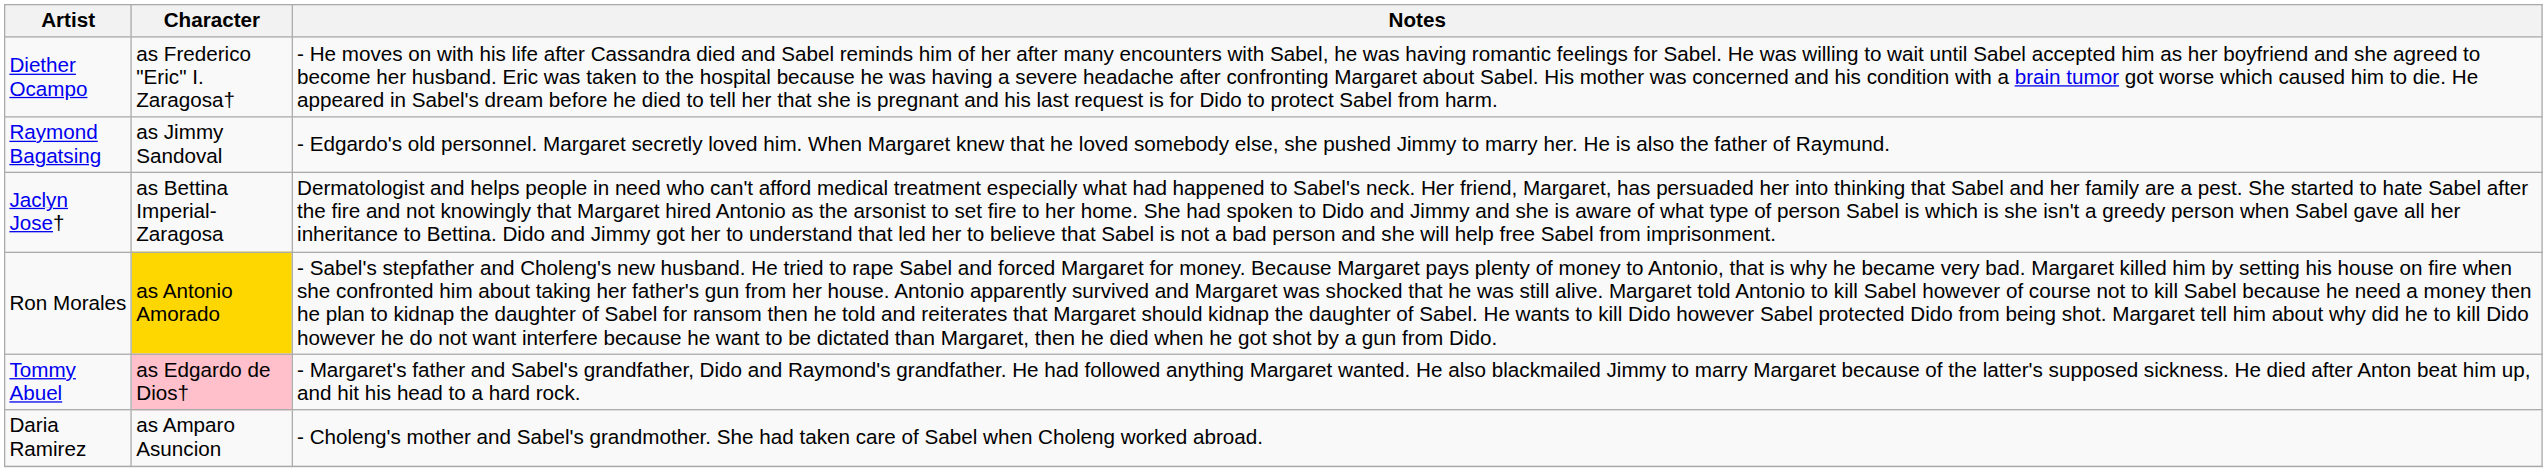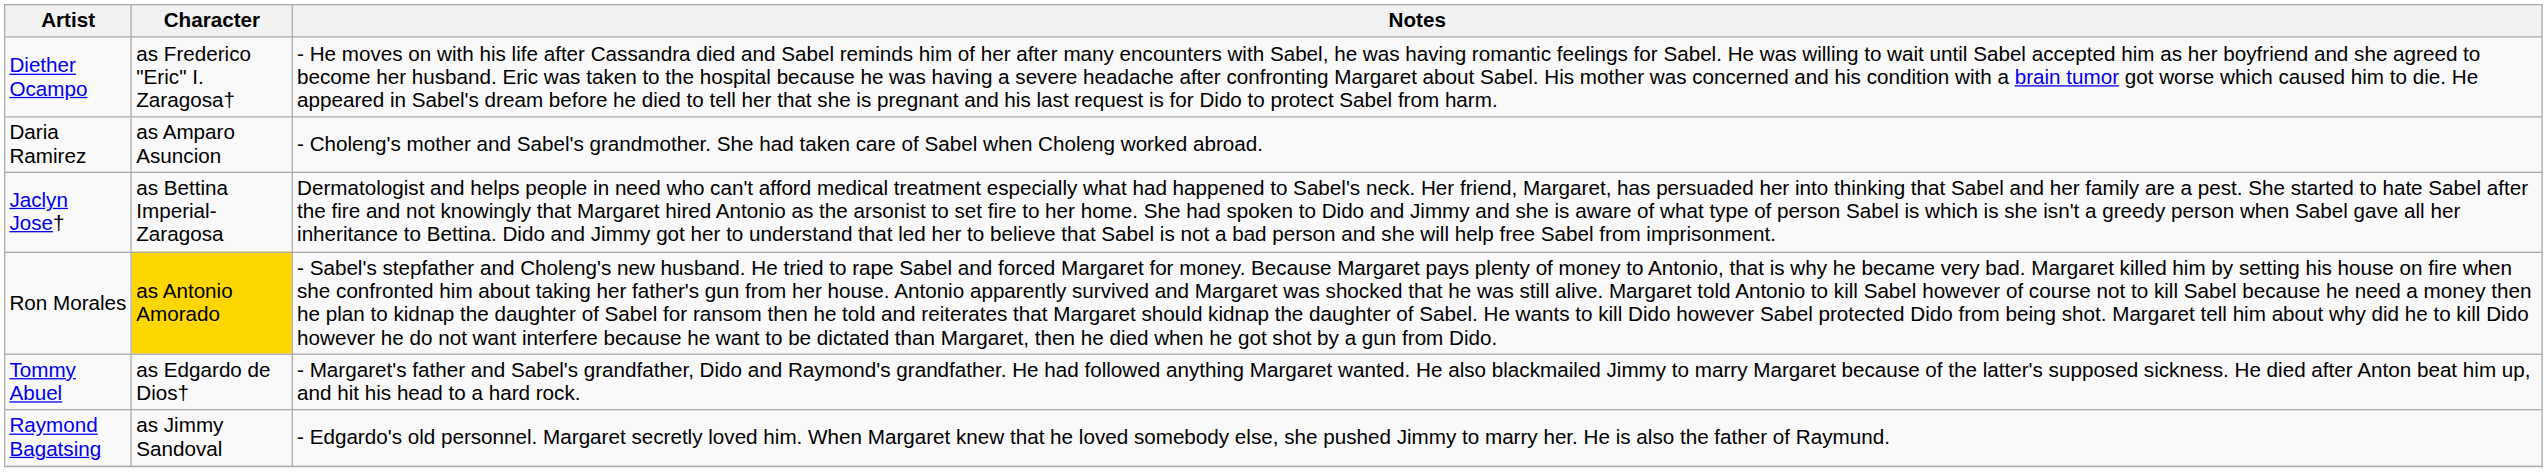rows swapped: Raymond Bagatsing <-> Daria Ramirez
Tommy Abuel | Character: pink background -> no background
